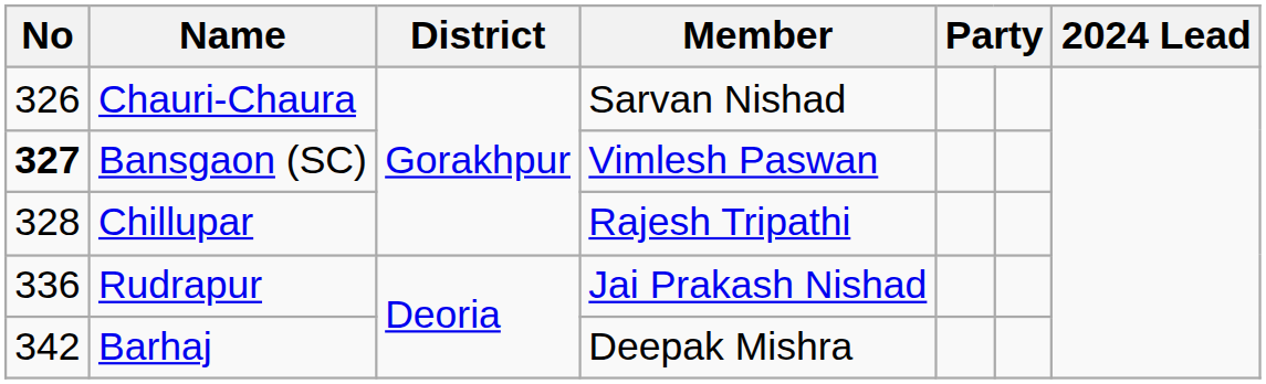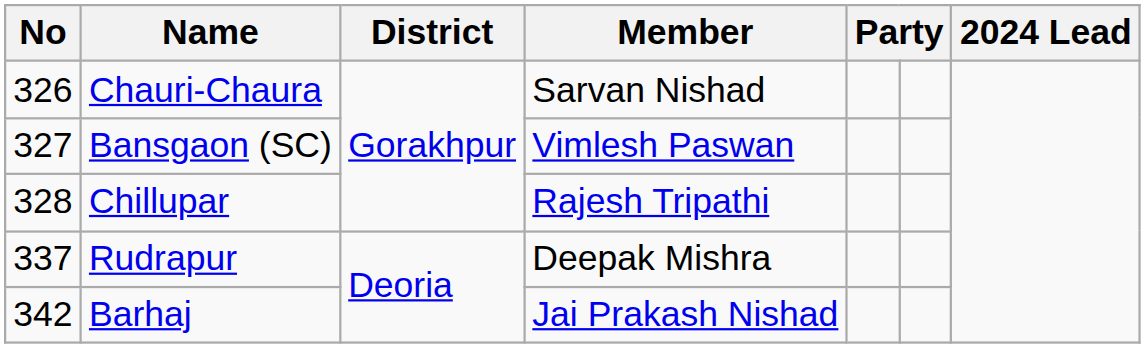Bansgaon (SC) | No: bold -> normal
Rudrapur | No: 336 -> 337
Rudrapur | Member: Jai Prakash Nishad -> Deepak Mishra
Barhaj | Member: Deepak Mishra -> Jai Prakash Nishad
